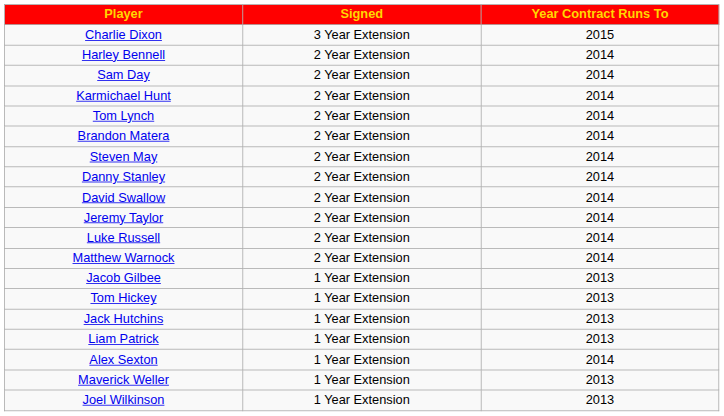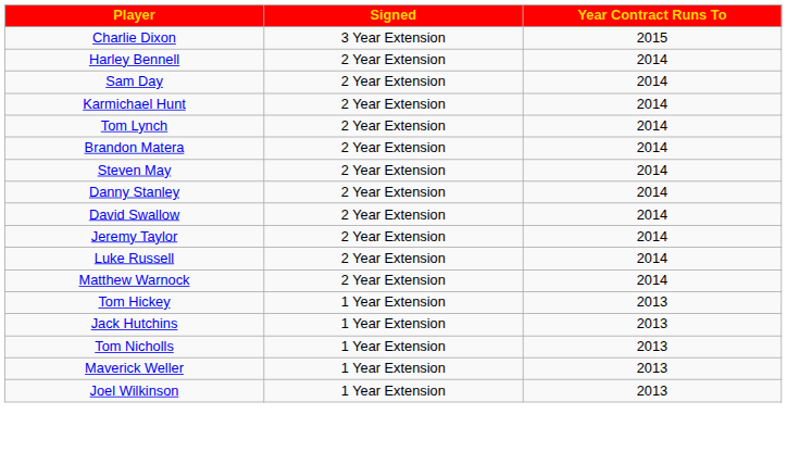- row: Jacob Gilbee | 1 Year Extension | 2013
+ row: Tom Nicholls | 1 Year Extension | 2013
- row: Liam Patrick | 1 Year Extension | 2013
- row: Alex Sexton | 1 Year Extension | 2014
